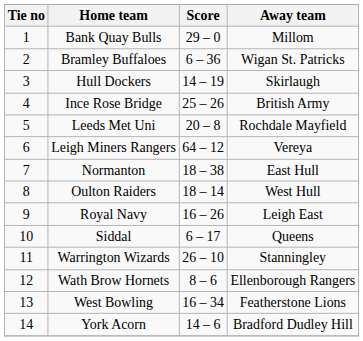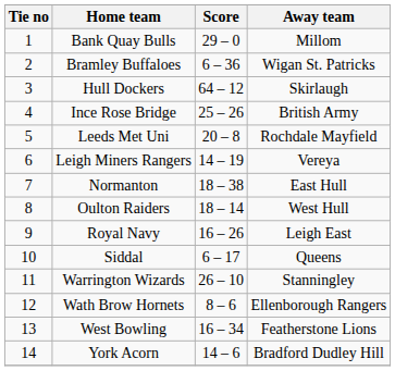Hull Dockers | Score: 14 – 19 -> 64 – 12
Leigh Miners Rangers | Score: 64 – 12 -> 14 – 19
